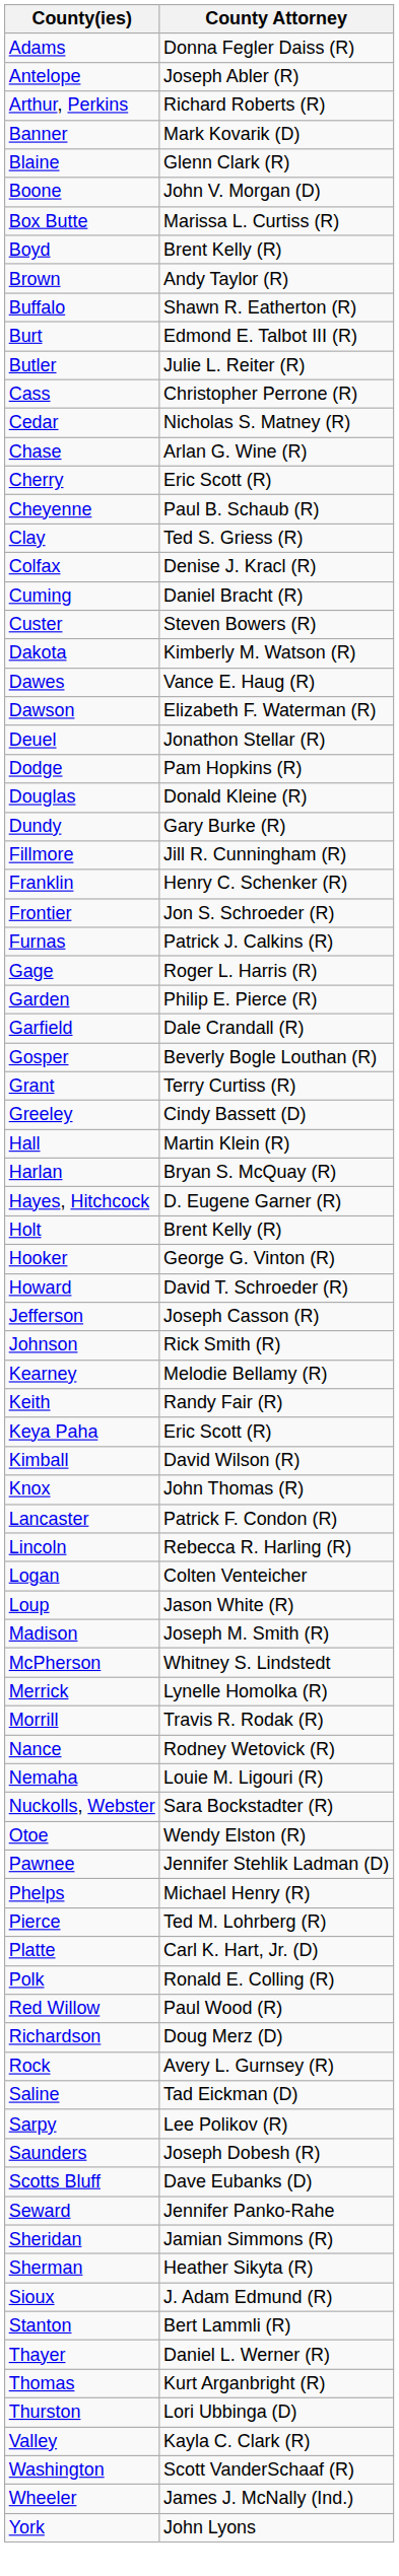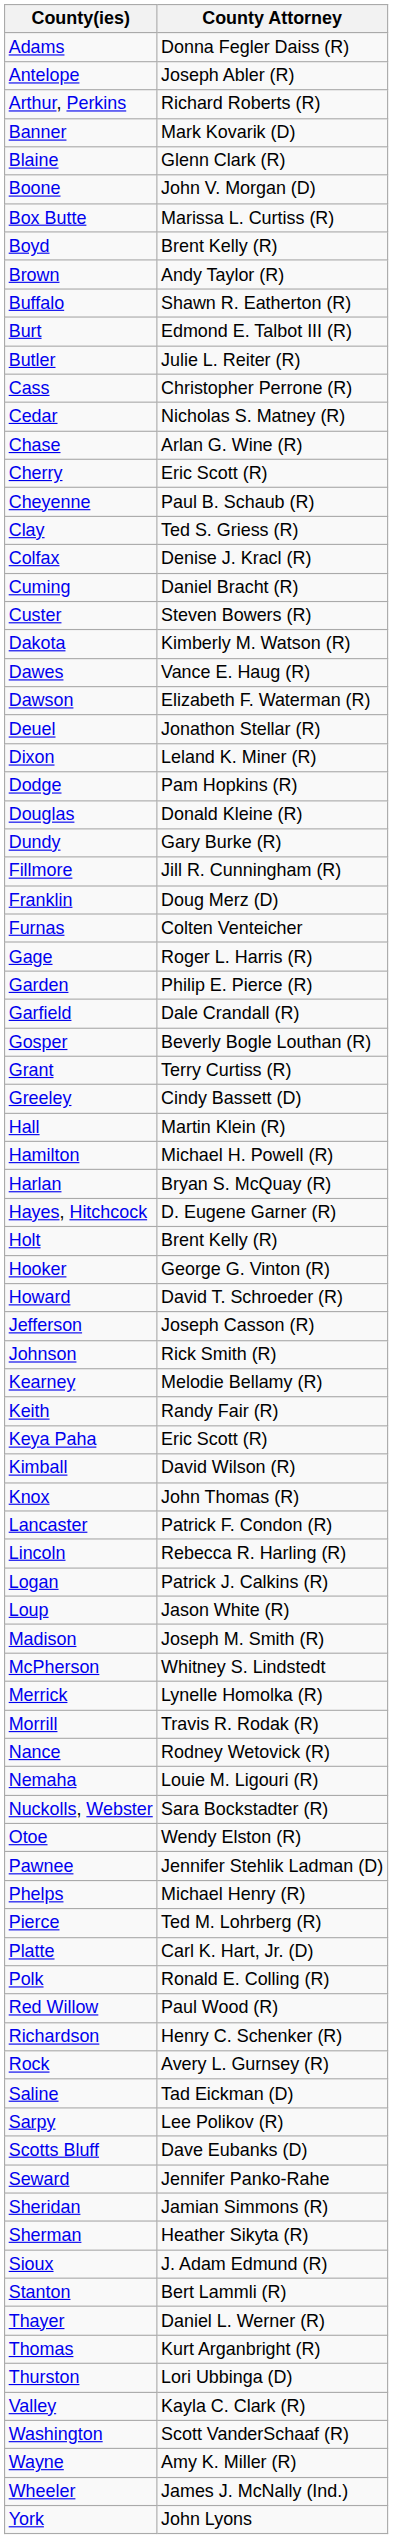+ row: Dixon | Leland K. Miner (R)
Franklin | County Attorney: Henry C. Schenker (R) -> Doug Merz (D)
- row: Frontier | Jon S. Schroeder (R)
Furnas | County Attorney: Patrick J. Calkins (R) -> Colten Venteicher
+ row: Hamilton | Michael H. Powell (R)
Logan | County Attorney: Colten Venteicher -> Patrick J. Calkins (R)
Richardson | County Attorney: Doug Merz (D) -> Henry C. Schenker (R)
- row: Saunders | Joseph Dobesh (R)
+ row: Wayne | Amy K. Miller (R)
